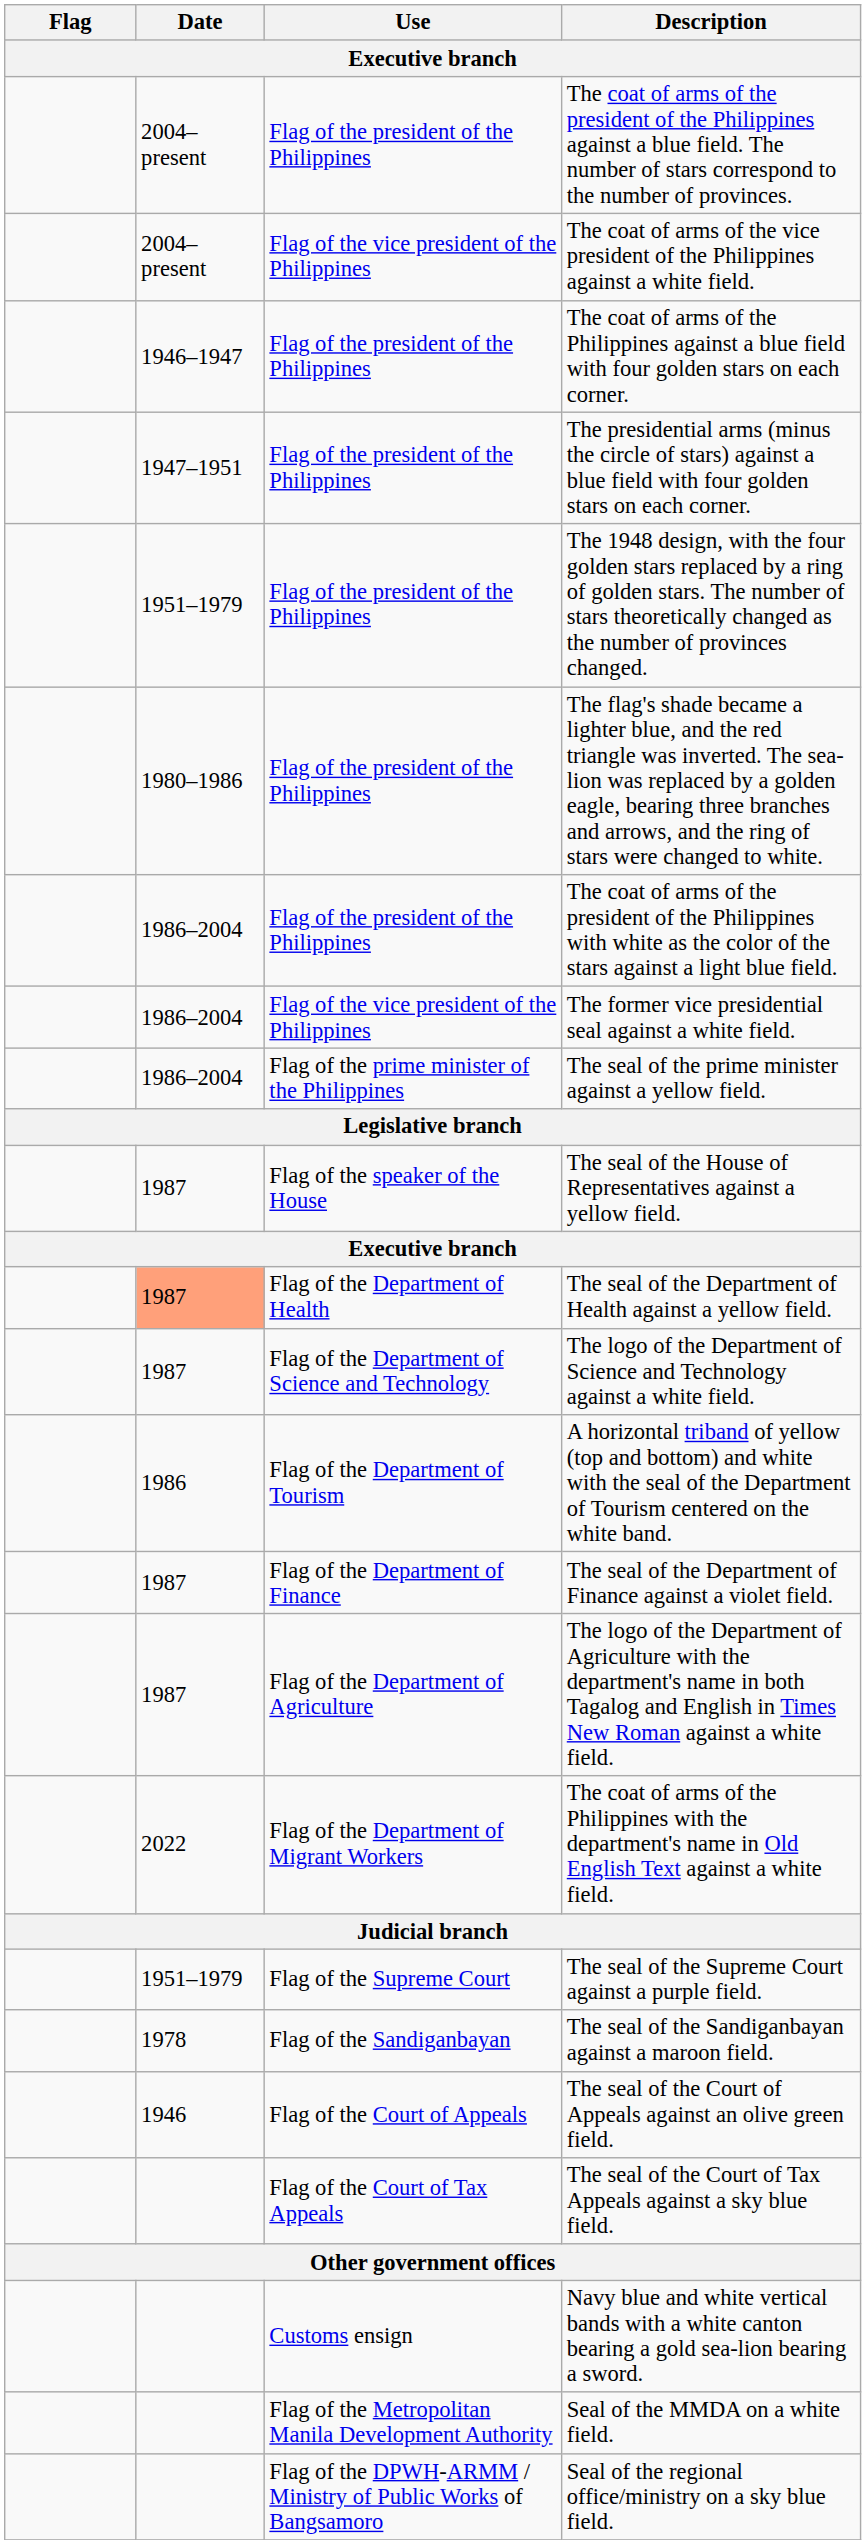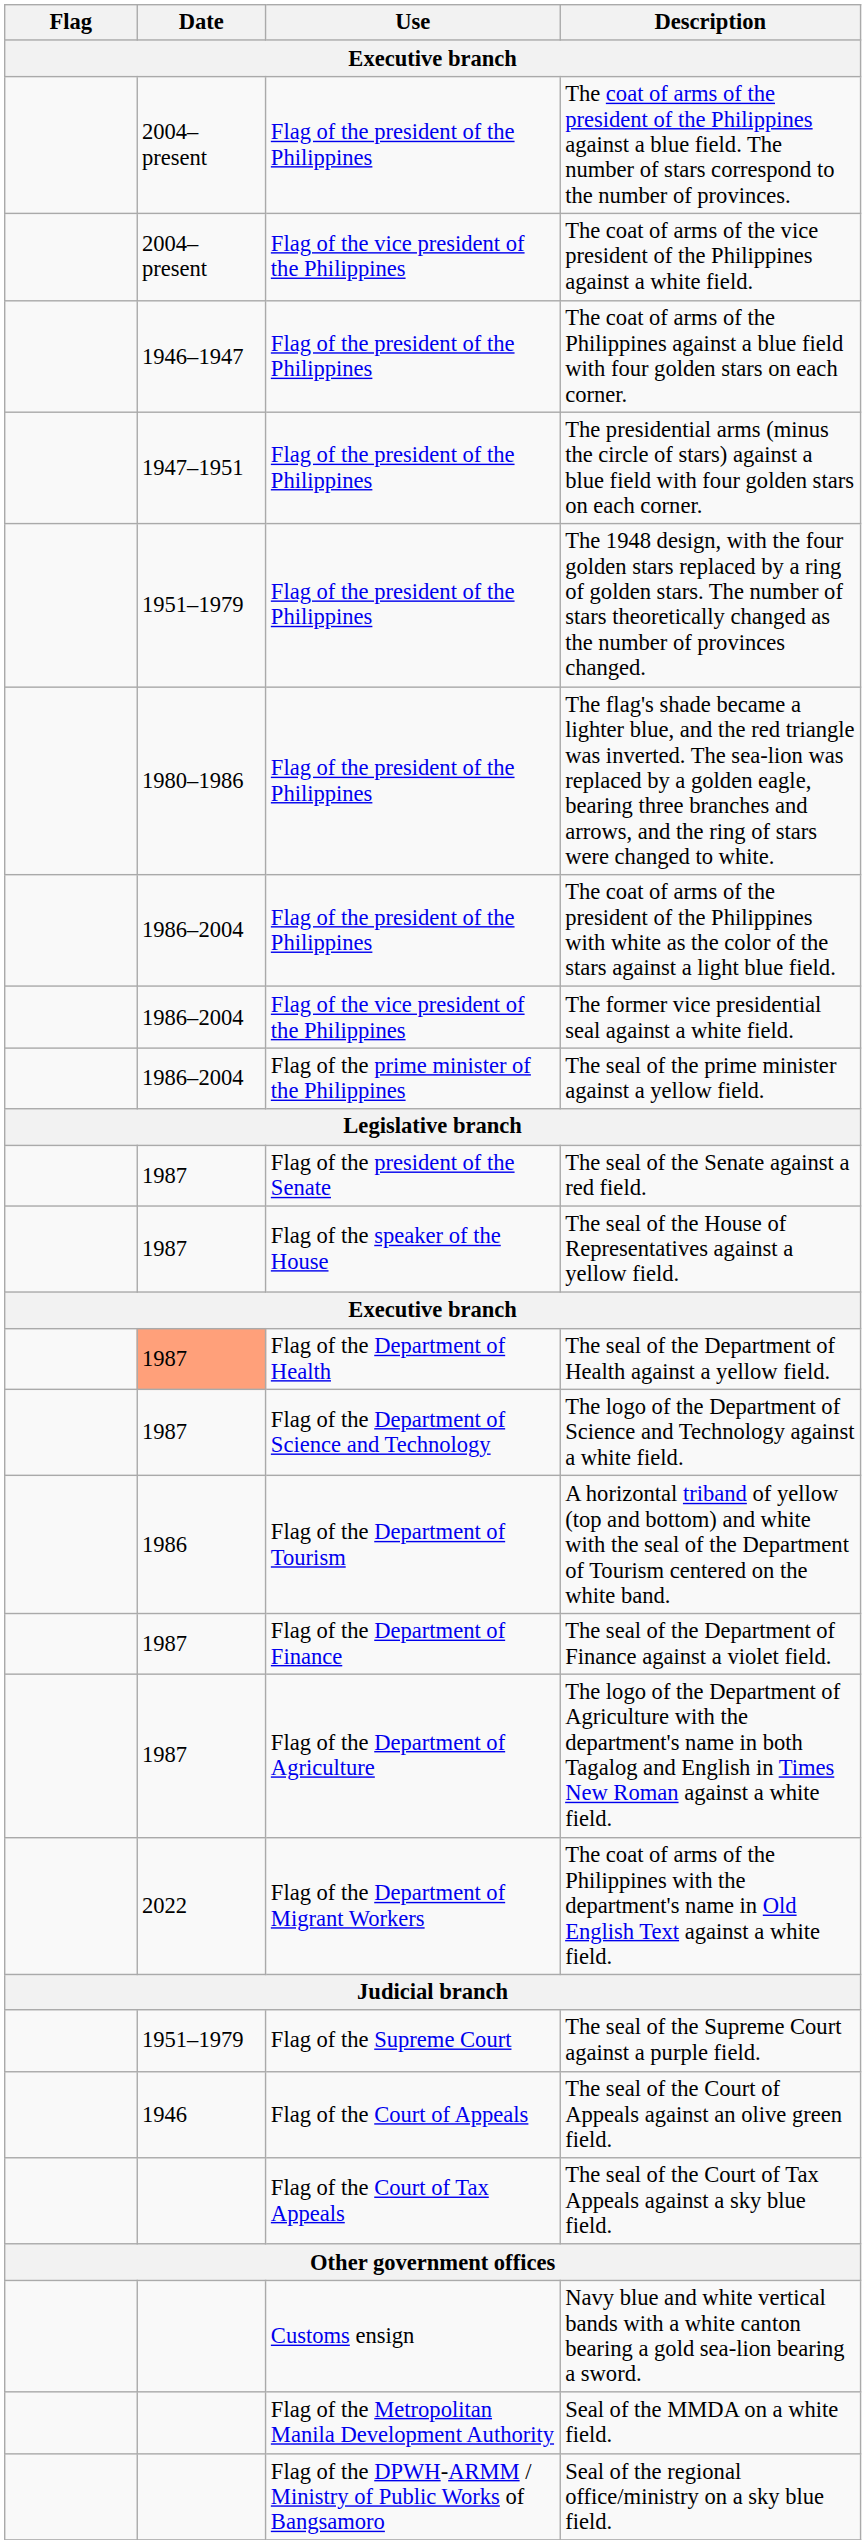+ row: 1987 | Flag of the president of the Senate | The seal of the Senate against a red field.
- row: 1978 | Flag of the Sandiganbayan | The seal of the Sandiganbayan against a maroon field.
